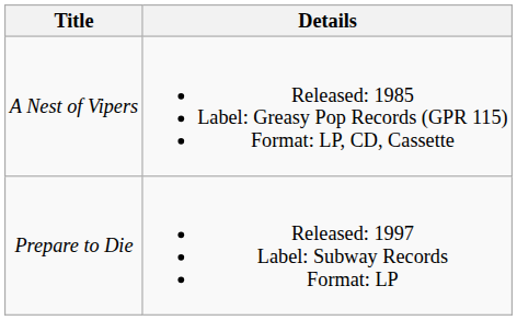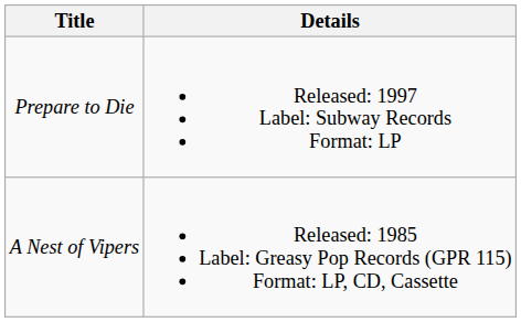rows swapped: A Nest of Vipers <-> Prepare to Die
